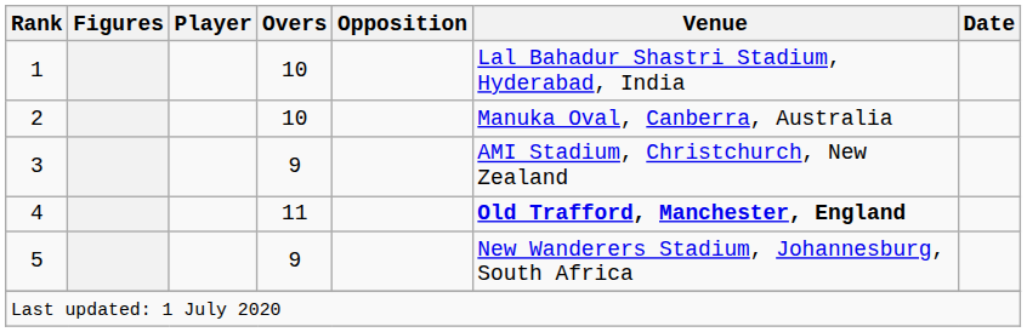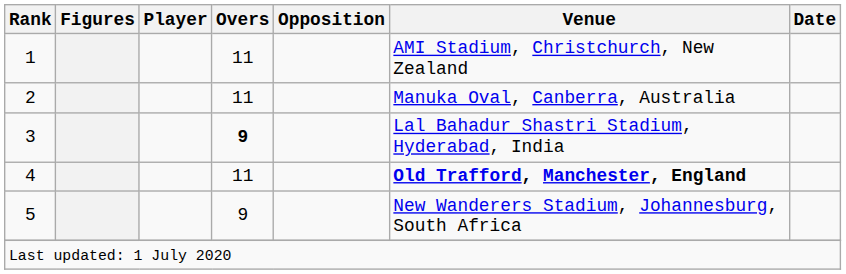1 | Overs: 10 -> 11
1 | Venue: Lal Bahadur Shastri Stadium, Hyderabad, India -> AMI Stadium, Christchurch, New Zealand
2 | Overs: 10 -> 11
3 | Overs: normal -> bold
3 | Venue: AMI Stadium, Christchurch, New Zealand -> Lal Bahadur Shastri Stadium, Hyderabad, India
